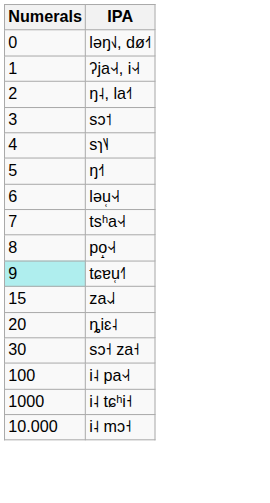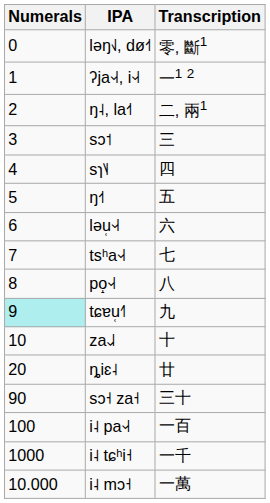+ column: Transcription | 零, 斷1 | 一1 2 | 二, 兩1 | 三 | 四 | 五 | 六 | 七 | 八 | 九 | 十 | 廿 | 三十 | 一百 | 一千 | 一萬
za˨˩˨ | Numerals: 15 -> 10
sɔ˧ za˧ | Numerals: 30 -> 90
